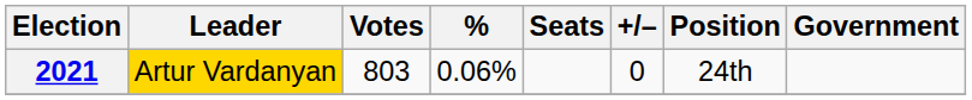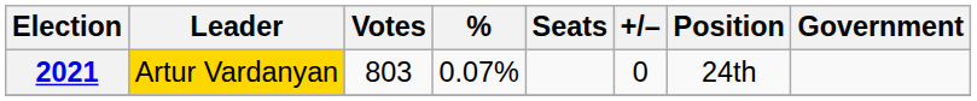2021 | %: 0.06% -> 0.07%
